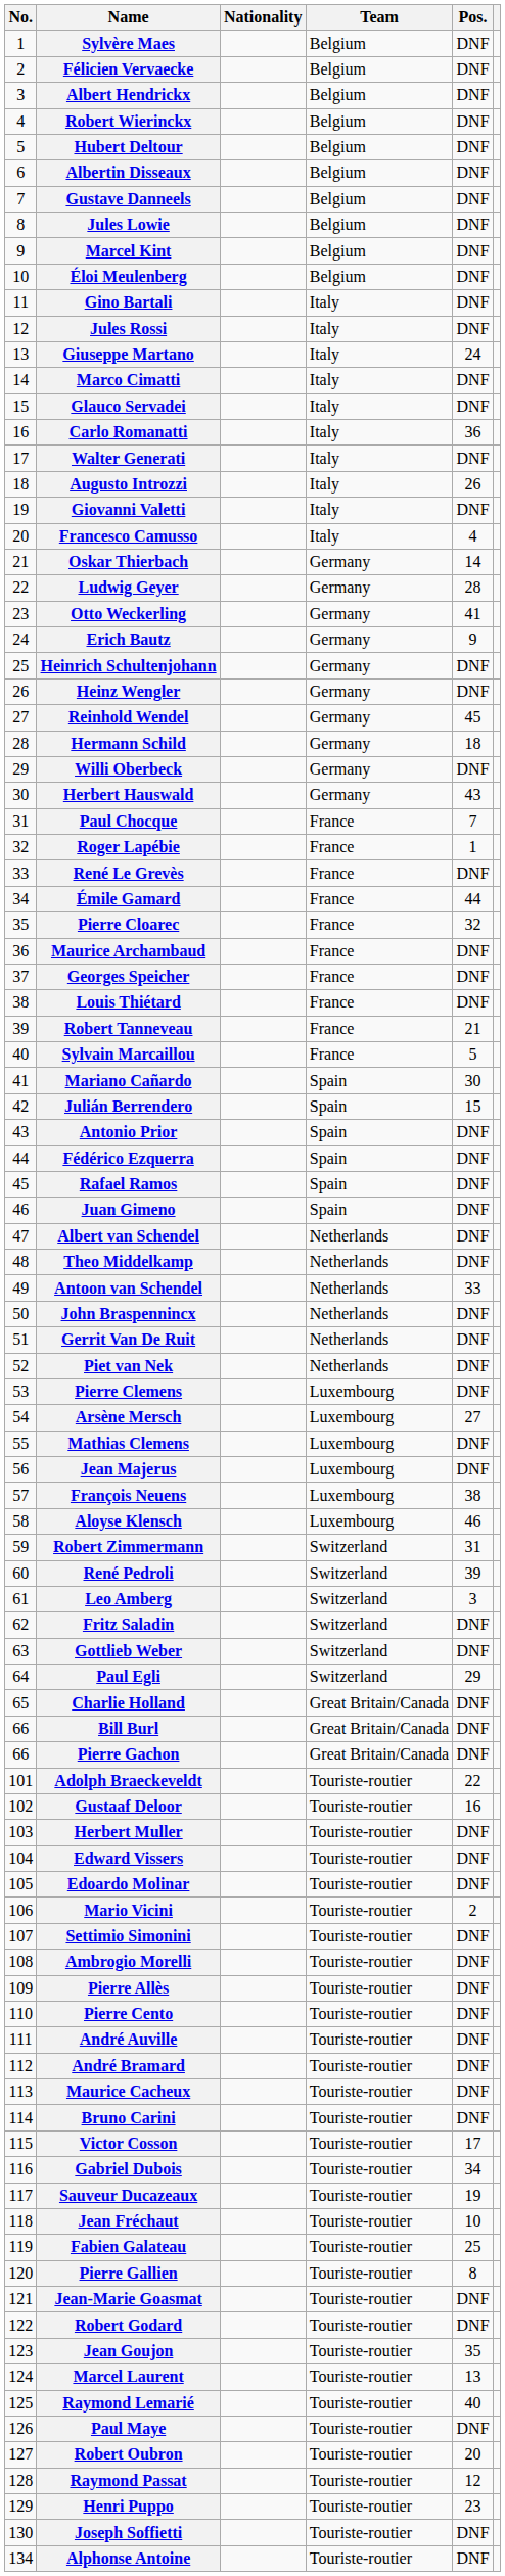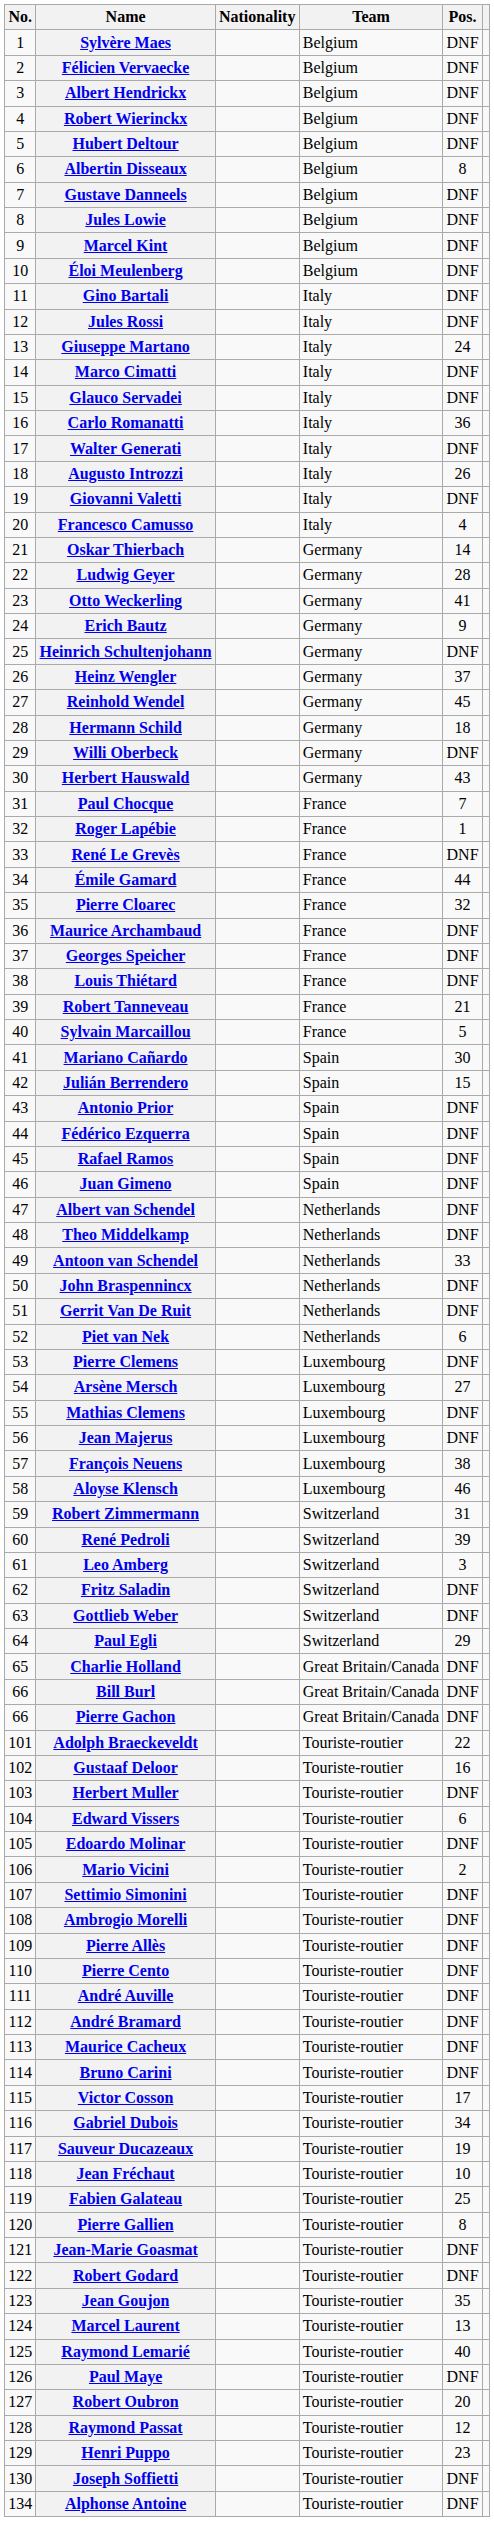Albertin Disseaux | Pos.: DNF -> 8
Heinz Wengler | Pos.: DNF -> 37
Piet van Nek | Pos.: DNF -> 6
Edward Vissers | Pos.: DNF -> 6
